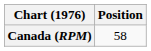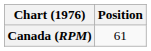Canada (RPM) | Position: 58 -> 61
